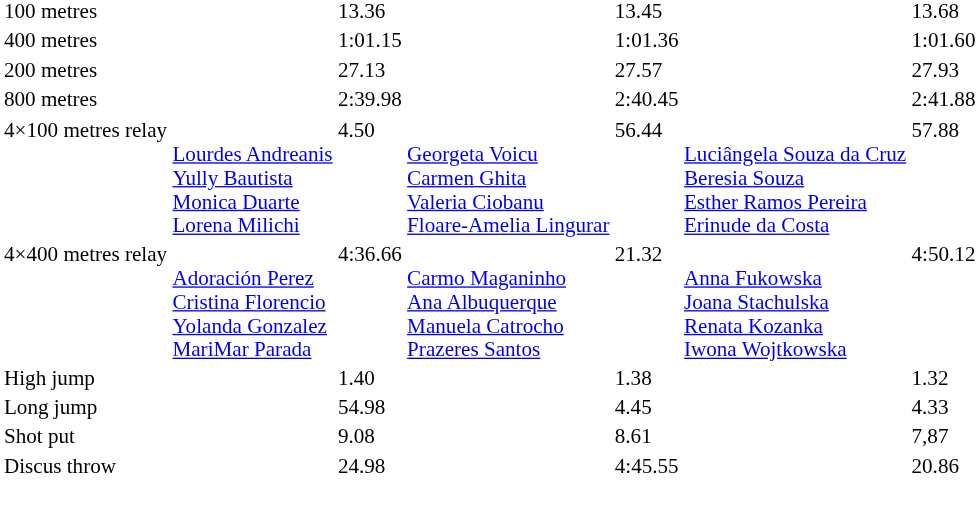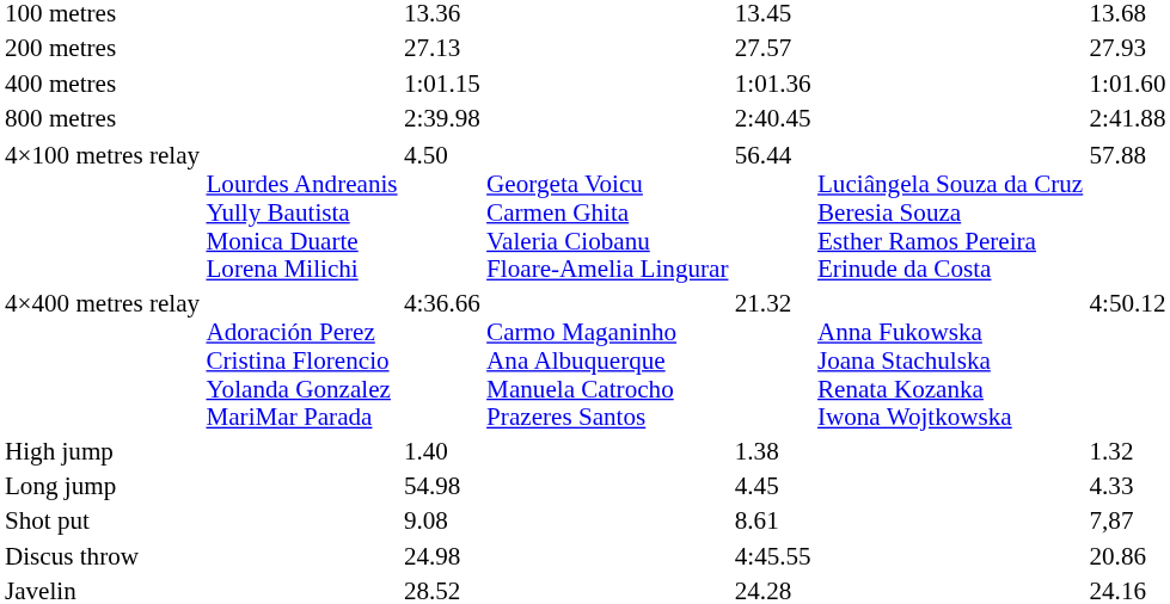rows swapped: 200 metres <-> 400 metres
+ row: Javelin | 28.52 | 24.28 | 24.16
